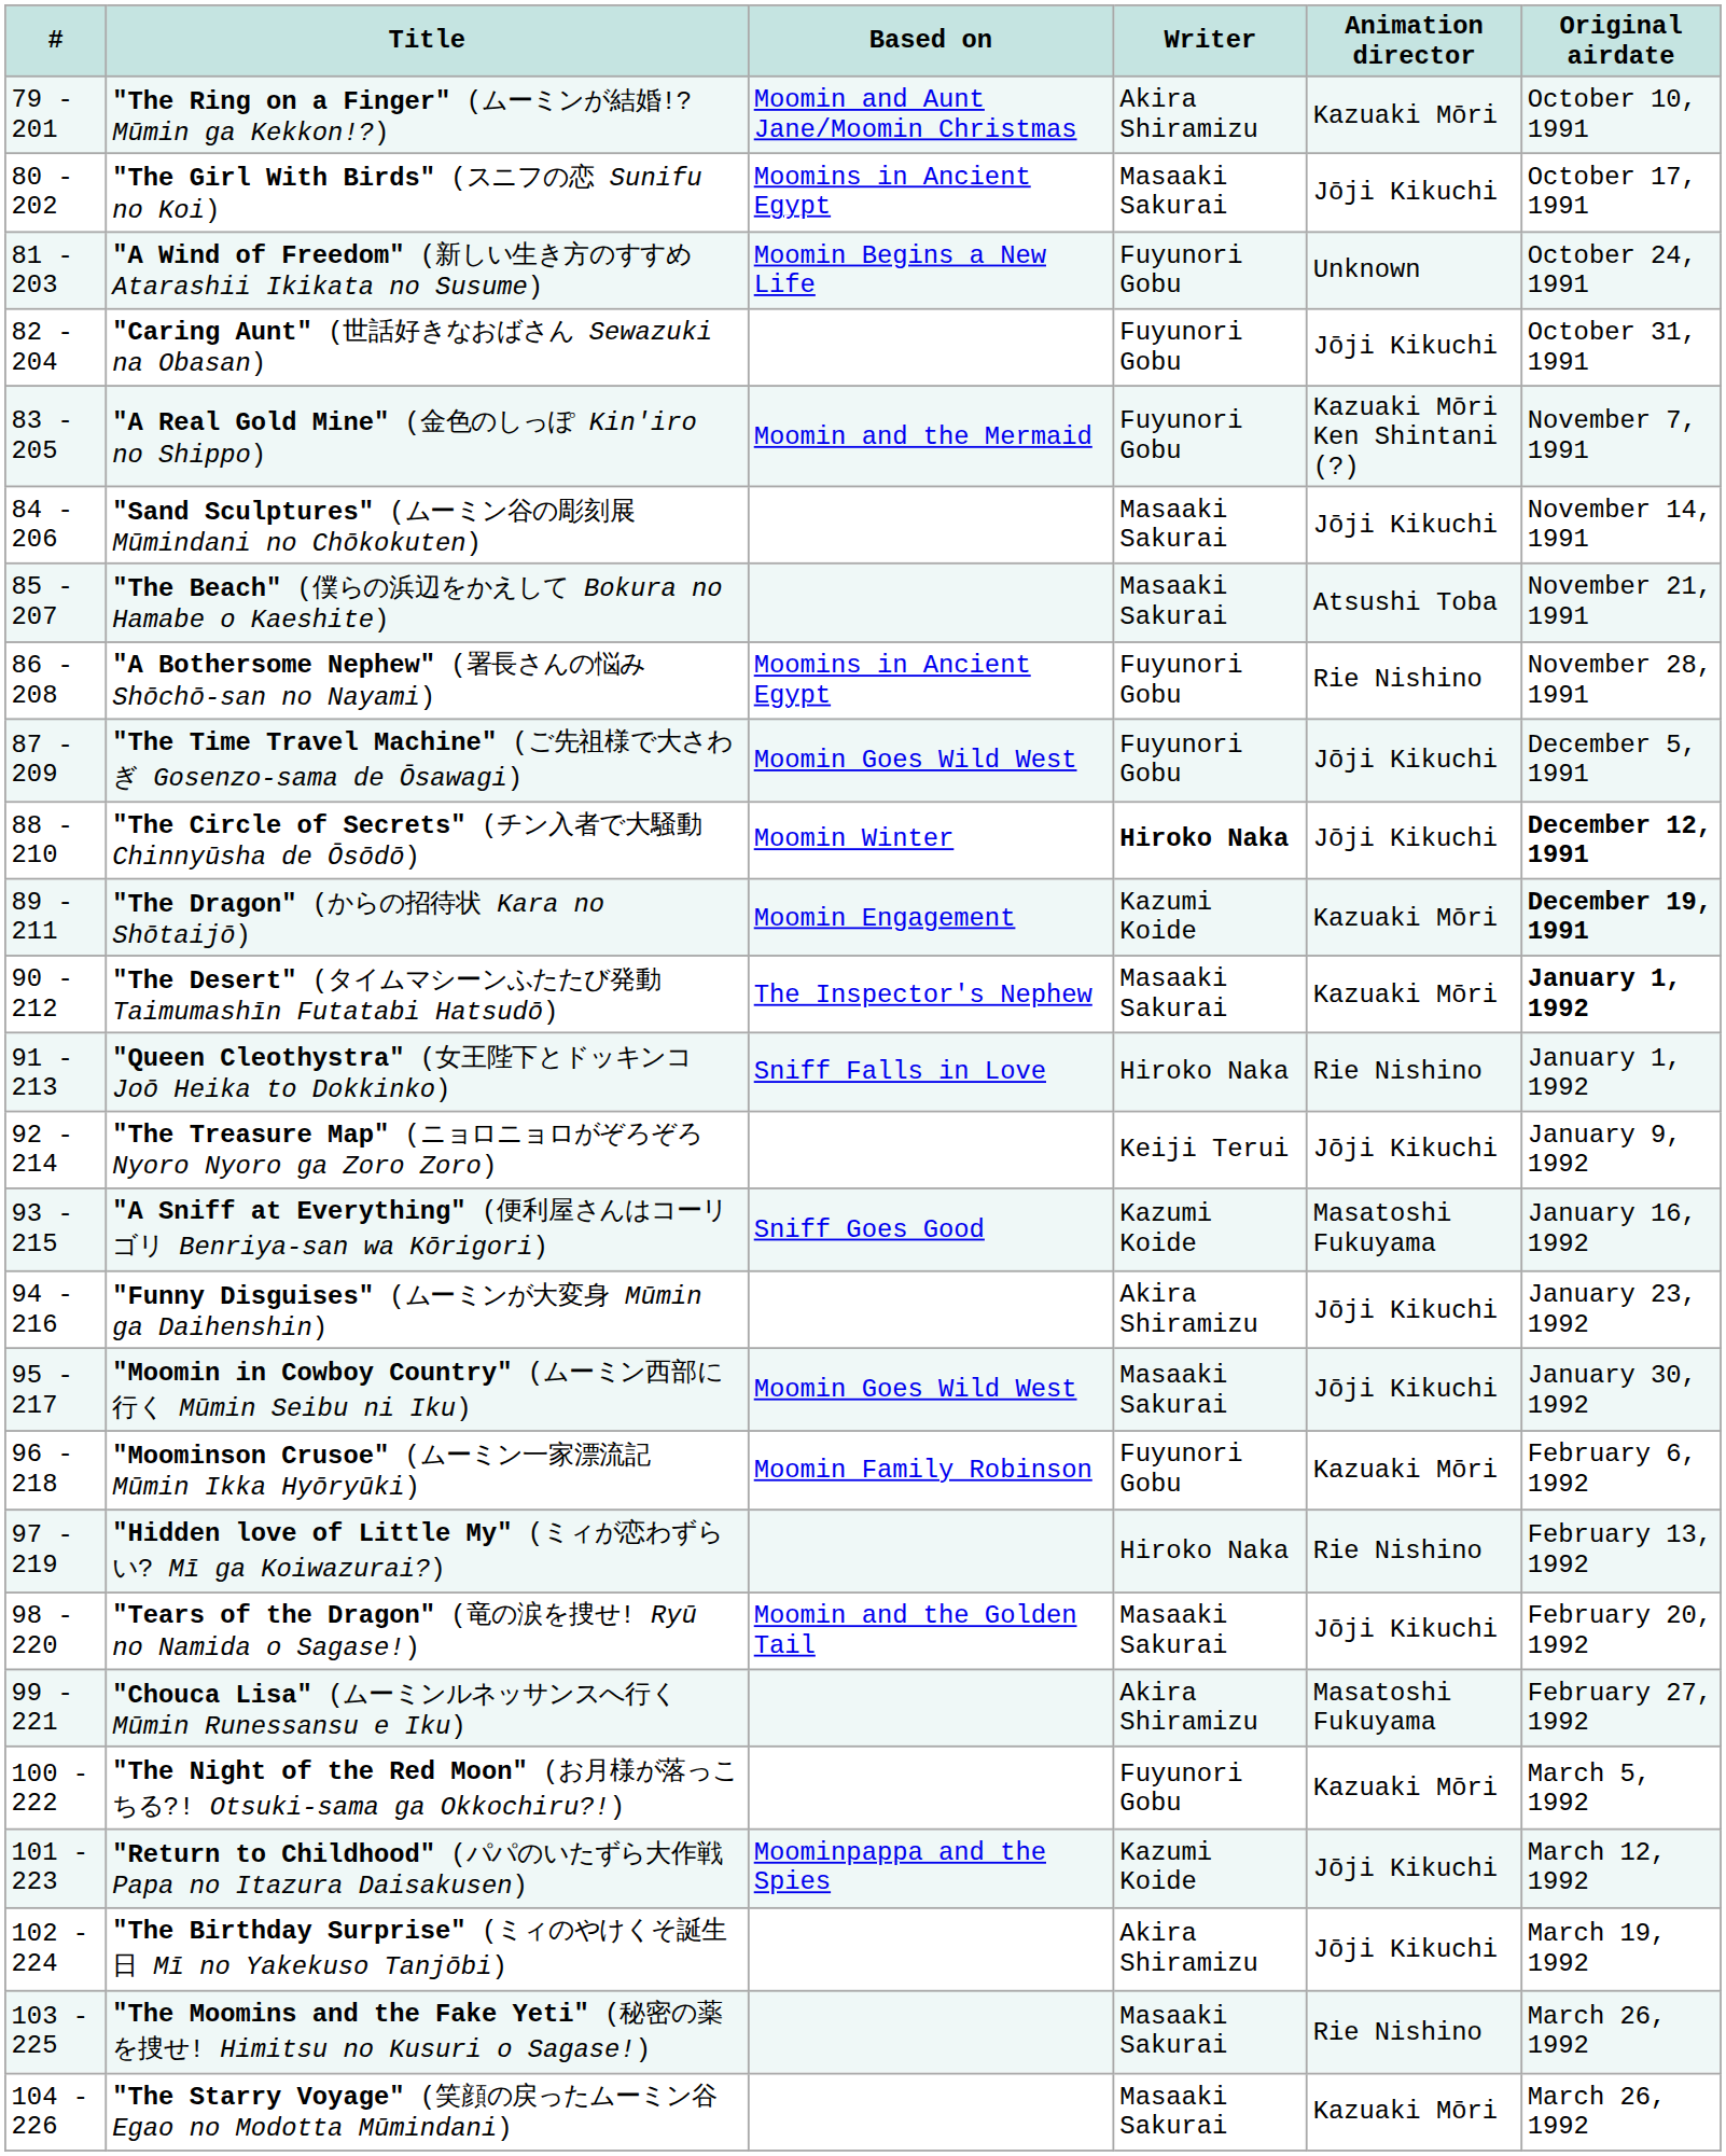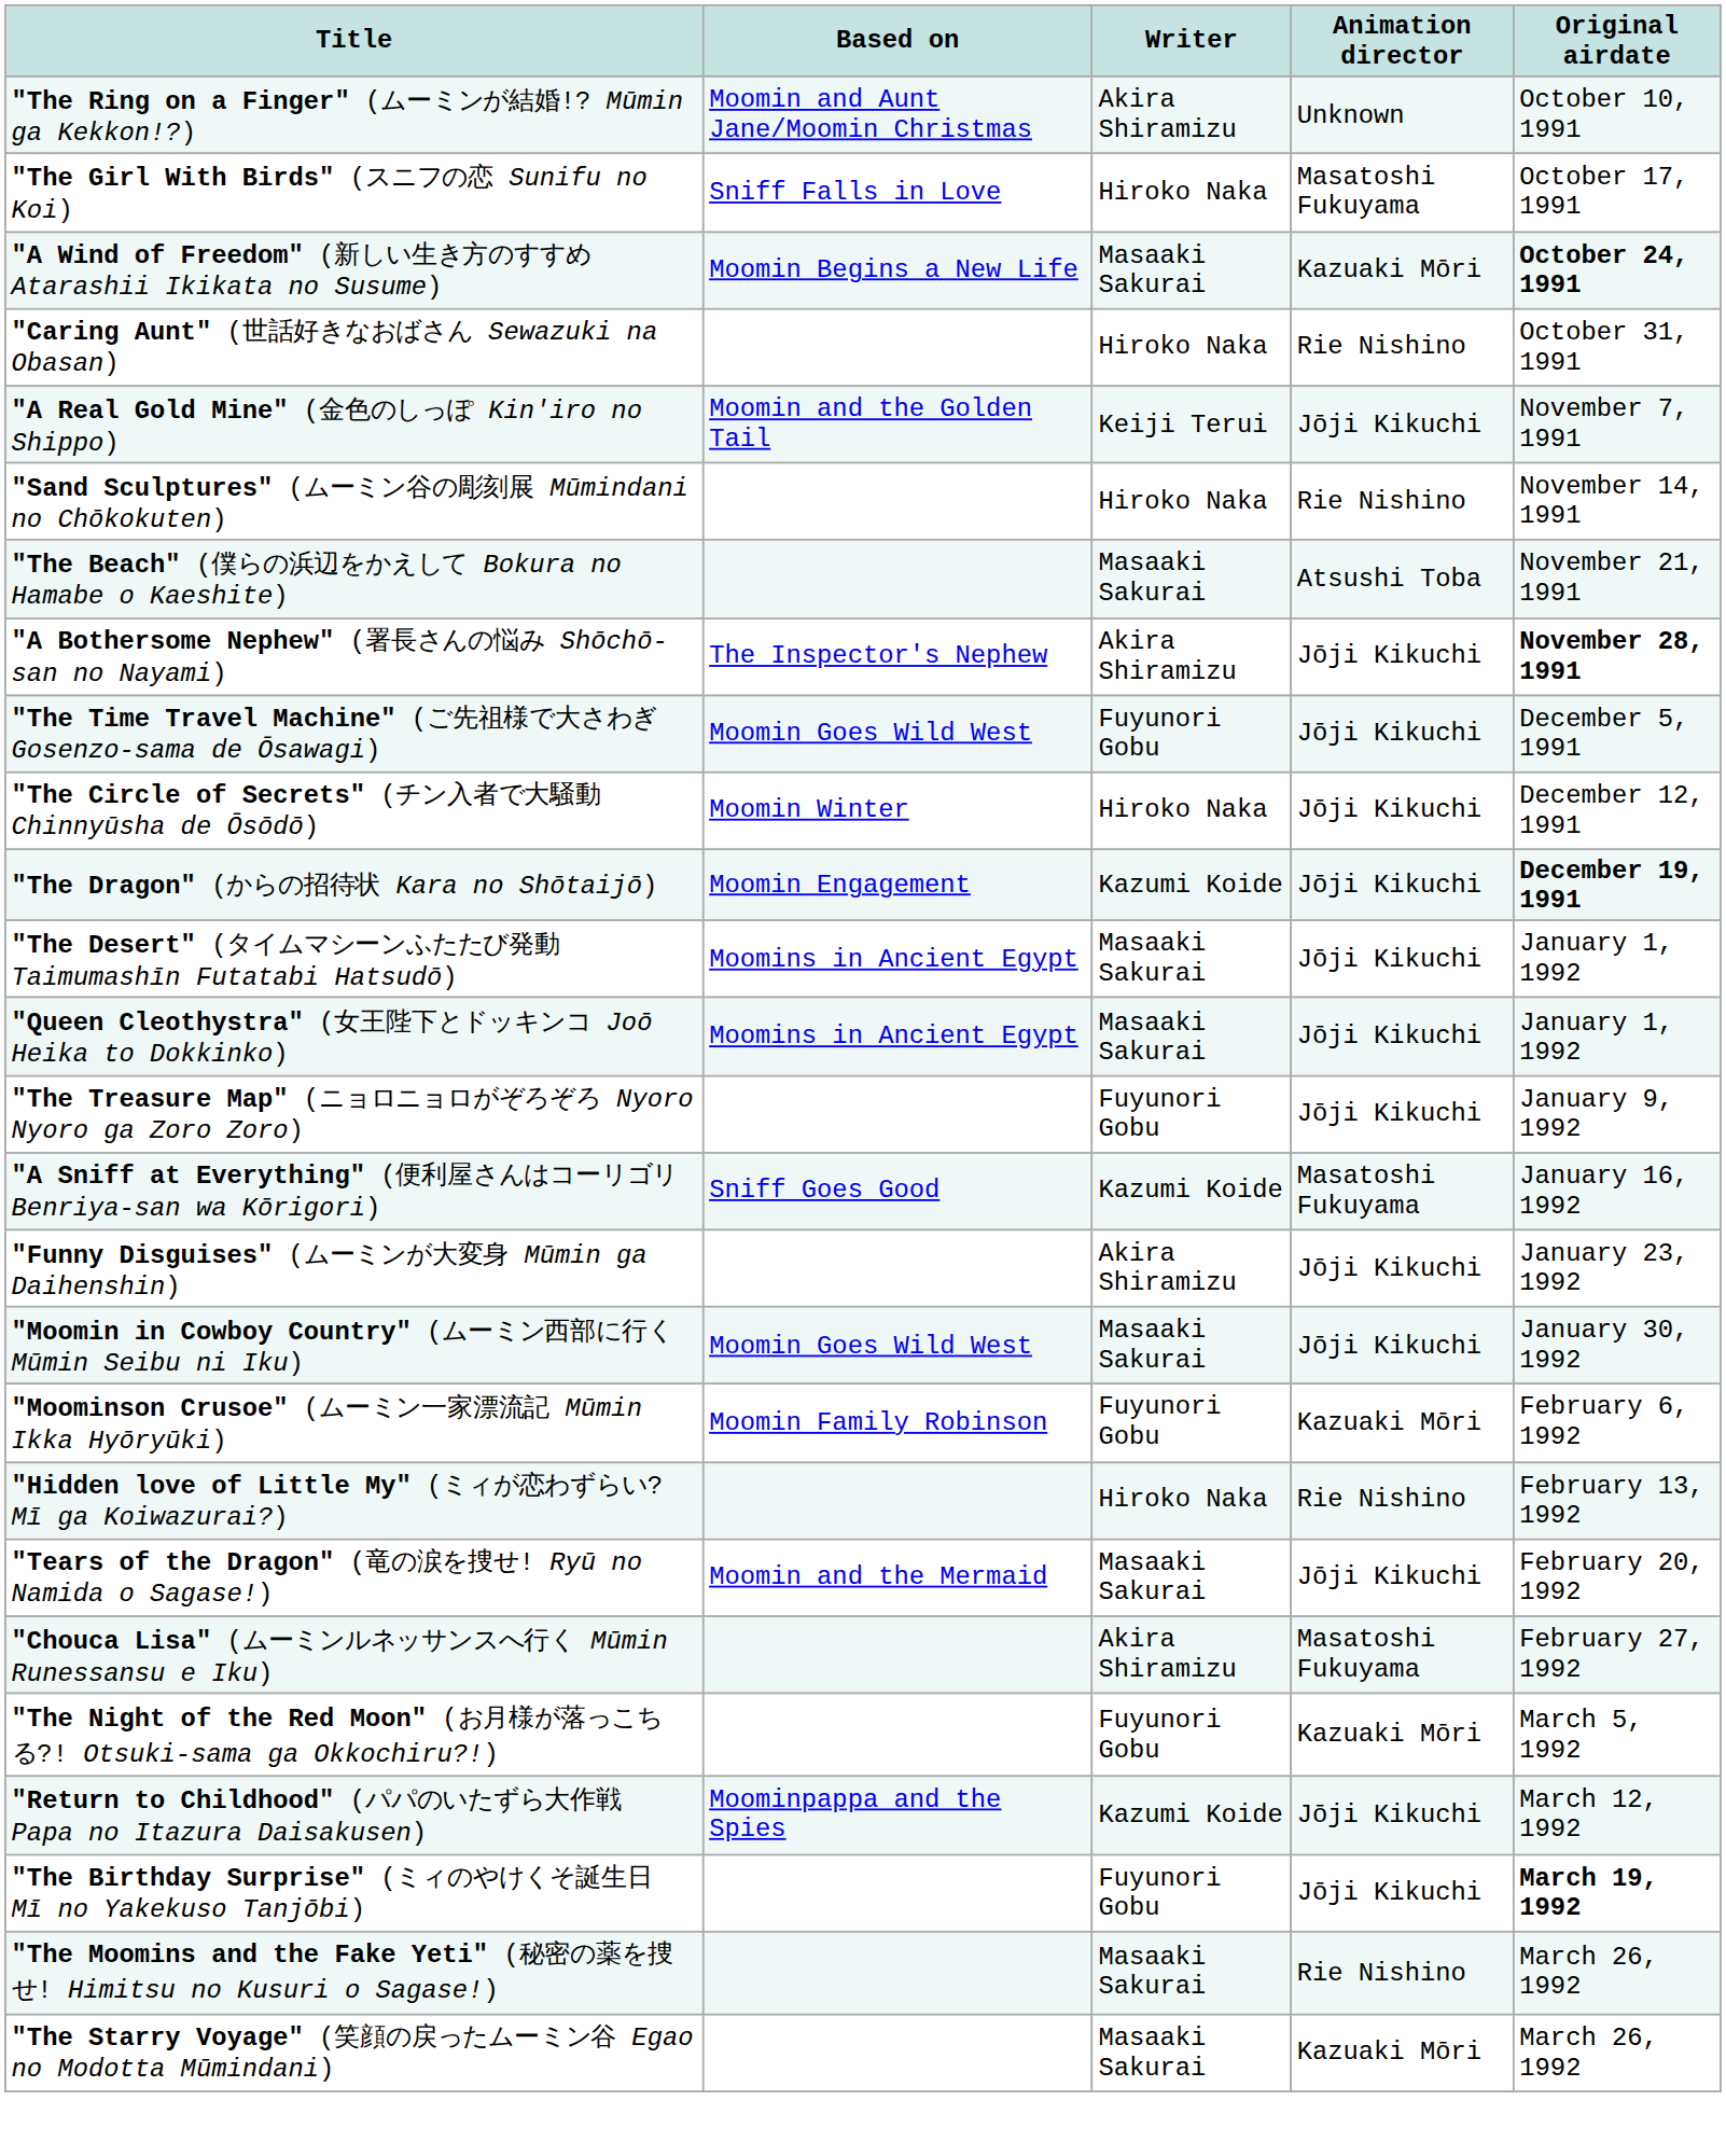- column: # | 79 - 201 | 80 - 202 | 81 - 203 | 82 - 204 | 83 - 205 | 84 - 206 | 85 - 207 | 86 - 208 | 87 - 209 | 88 - 210 | 89 - 211 | 90 - 212 | 91 - 213 | 92 - 214 | 93 - 215 | 94 - 216 | 95 - 217 | 96 - 218 | 97 - 219 | 98 - 220 | 99 - 221 | 100 - 222 | 101 - 223 | 102 - 224 | 103 - 225 | 104 - 226
"The Ring on a Finger" (ムーミンが結婚!? Mūmin ga Kekkon!?) | Animation director: Kazuaki Mōri -> Unknown
"The Girl With Birds" (スニフの恋 Sunifu no Koi) | Based on: Moomins in Ancient Egypt -> Sniff Falls in Love
"The Girl With Birds" (スニフの恋 Sunifu no Koi) | Writer: Masaaki Sakurai -> Hiroko Naka
"The Girl With Birds" (スニフの恋 Sunifu no Koi) | Animation director: Jōji Kikuchi -> Masatoshi Fukuyama
"A Wind of Freedom" (新しい生き方のすすめ Atarashii Ikikata no Susume) | Writer: Fuyunori Gobu -> Masaaki Sakurai
"A Wind of Freedom" (新しい生き方のすすめ Atarashii Ikikata no Susume) | Animation director: Unknown -> Kazuaki Mōri
"A Wind of Freedom" (新しい生き方のすすめ Atarashii Ikikata no Susume) | Original airdate: normal -> bold
"Caring Aunt" (世話好きなおばさん Sewazuki na Obasan) | Writer: Fuyunori Gobu -> Hiroko Naka
"Caring Aunt" (世話好きなおばさん Sewazuki na Obasan) | Animation director: Jōji Kikuchi -> Rie Nishino
"A Real Gold Mine" (金色のしっぽ Kin'iro no Shippo) | Based on: Moomin and the Mermaid -> Moomin and the Golden Tail
"A Real Gold Mine" (金色のしっぽ Kin'iro no Shippo) | Writer: Fuyunori Gobu -> Keiji Terui
"A Real Gold Mine" (金色のしっぽ Kin'iro no Shippo) | Animation director: Kazuaki Mōri Ken Shintani (?) -> Jōji Kikuchi
"Sand Sculptures" (ムーミン谷の彫刻展 Mūmindani no Chōkokuten) | Writer: Masaaki Sakurai -> Hiroko Naka
"Sand Sculptures" (ムーミン谷の彫刻展 Mūmindani no Chōkokuten) | Animation director: Jōji Kikuchi -> Rie Nishino
"A Bothersome Nephew" (署長さんの悩み Shōchō-san no Nayami) | Based on: Moomins in Ancient Egypt -> The Inspector's Nephew
"A Bothersome Nephew" (署長さんの悩み Shōchō-san no Nayami) | Writer: Fuyunori Gobu -> Akira Shiramizu
"A Bothersome Nephew" (署長さんの悩み Shōchō-san no Nayami) | Animation director: Rie Nishino -> Jōji Kikuchi
"A Bothersome Nephew" (署長さんの悩み Shōchō-san no Nayami) | Original airdate: normal -> bold
"The Circle of Secrets" (チン入者で大騒動 Chinnyūsha de Ōsōdō) | Writer: bold -> normal
"The Circle of Secrets" (チン入者で大騒動 Chinnyūsha de Ōsōdō) | Original airdate: bold -> normal
"The Dragon" (からの招待状 Kara no Shōtaijō) | Animation director: Kazuaki Mōri -> Jōji Kikuchi
"The Desert" (タイムマシーンふたたび発動 Taimumashīn Futatabi Hatsudō) | Based on: The Inspector's Nephew -> Moomins in Ancient Egypt
"The Desert" (タイムマシーンふたたび発動 Taimumashīn Futatabi Hatsudō) | Animation director: Kazuaki Mōri -> Jōji Kikuchi
"The Desert" (タイムマシーンふたたび発動 Taimumashīn Futatabi Hatsudō) | Original airdate: bold -> normal
"Queen Cleothystra" (女王陛下とドッキンコ Joō Heika to Dokkinko) | Based on: Sniff Falls in Love -> Moomins in Ancient Egypt
"Queen Cleothystra" (女王陛下とドッキンコ Joō Heika to Dokkinko) | Writer: Hiroko Naka -> Masaaki Sakurai
"Queen Cleothystra" (女王陛下とドッキンコ Joō Heika to Dokkinko) | Animation director: Rie Nishino -> Jōji Kikuchi
"The Treasure Map" (ニョロニョロがぞろぞろ Nyoro Nyoro ga Zoro Zoro) | Writer: Keiji Terui -> Fuyunori Gobu
"Tears of the Dragon" (竜の涙を捜せ! Ryū no Namida o Sagase!) | Based on: Moomin and the Golden Tail -> Moomin and the Mermaid
"The Birthday Surprise" (ミィのやけくそ誕生日 Mī no Yakekuso Tanjōbi) | Writer: Akira Shiramizu -> Fuyunori Gobu
"The Birthday Surprise" (ミィのやけくそ誕生日 Mī no Yakekuso Tanjōbi) | Original airdate: normal -> bold
